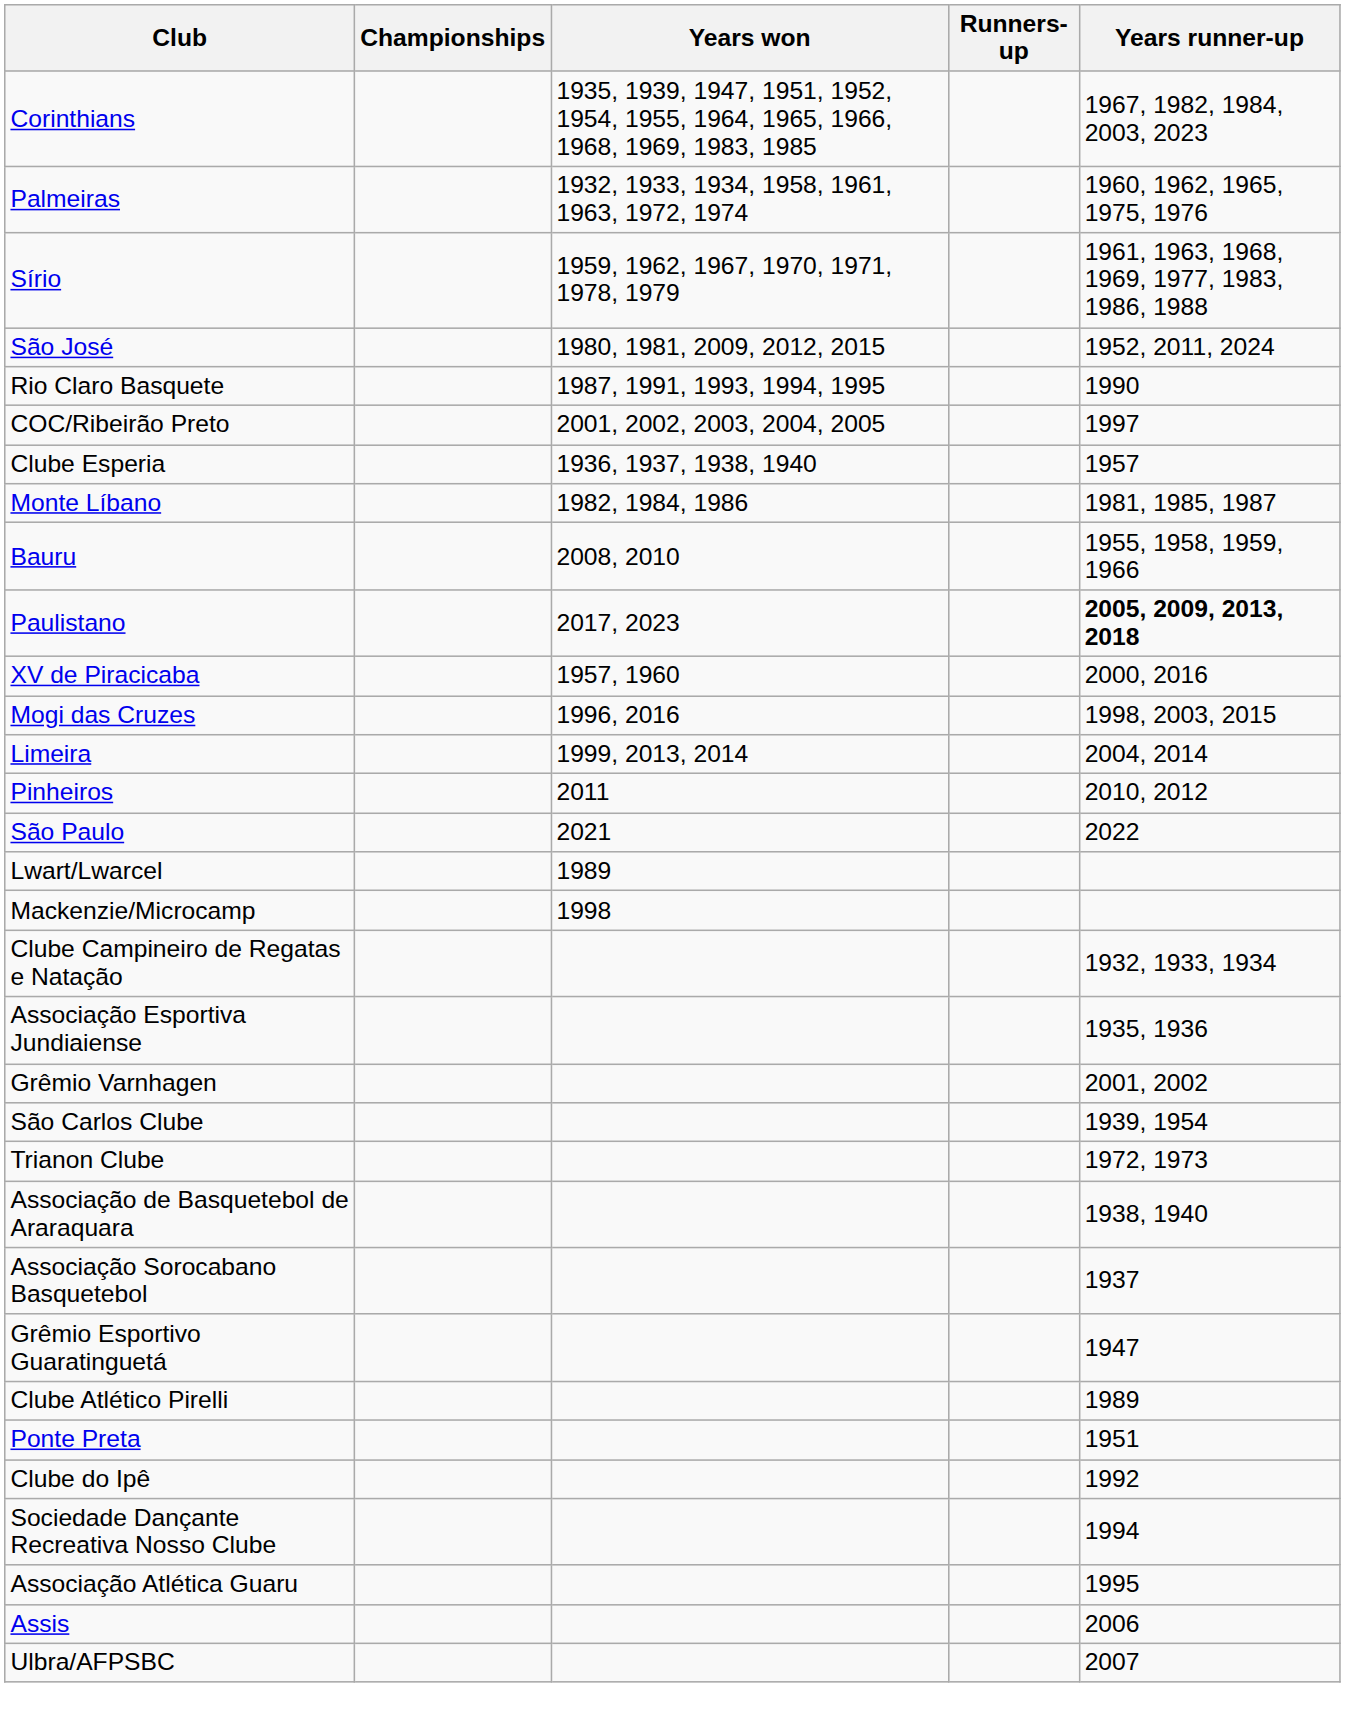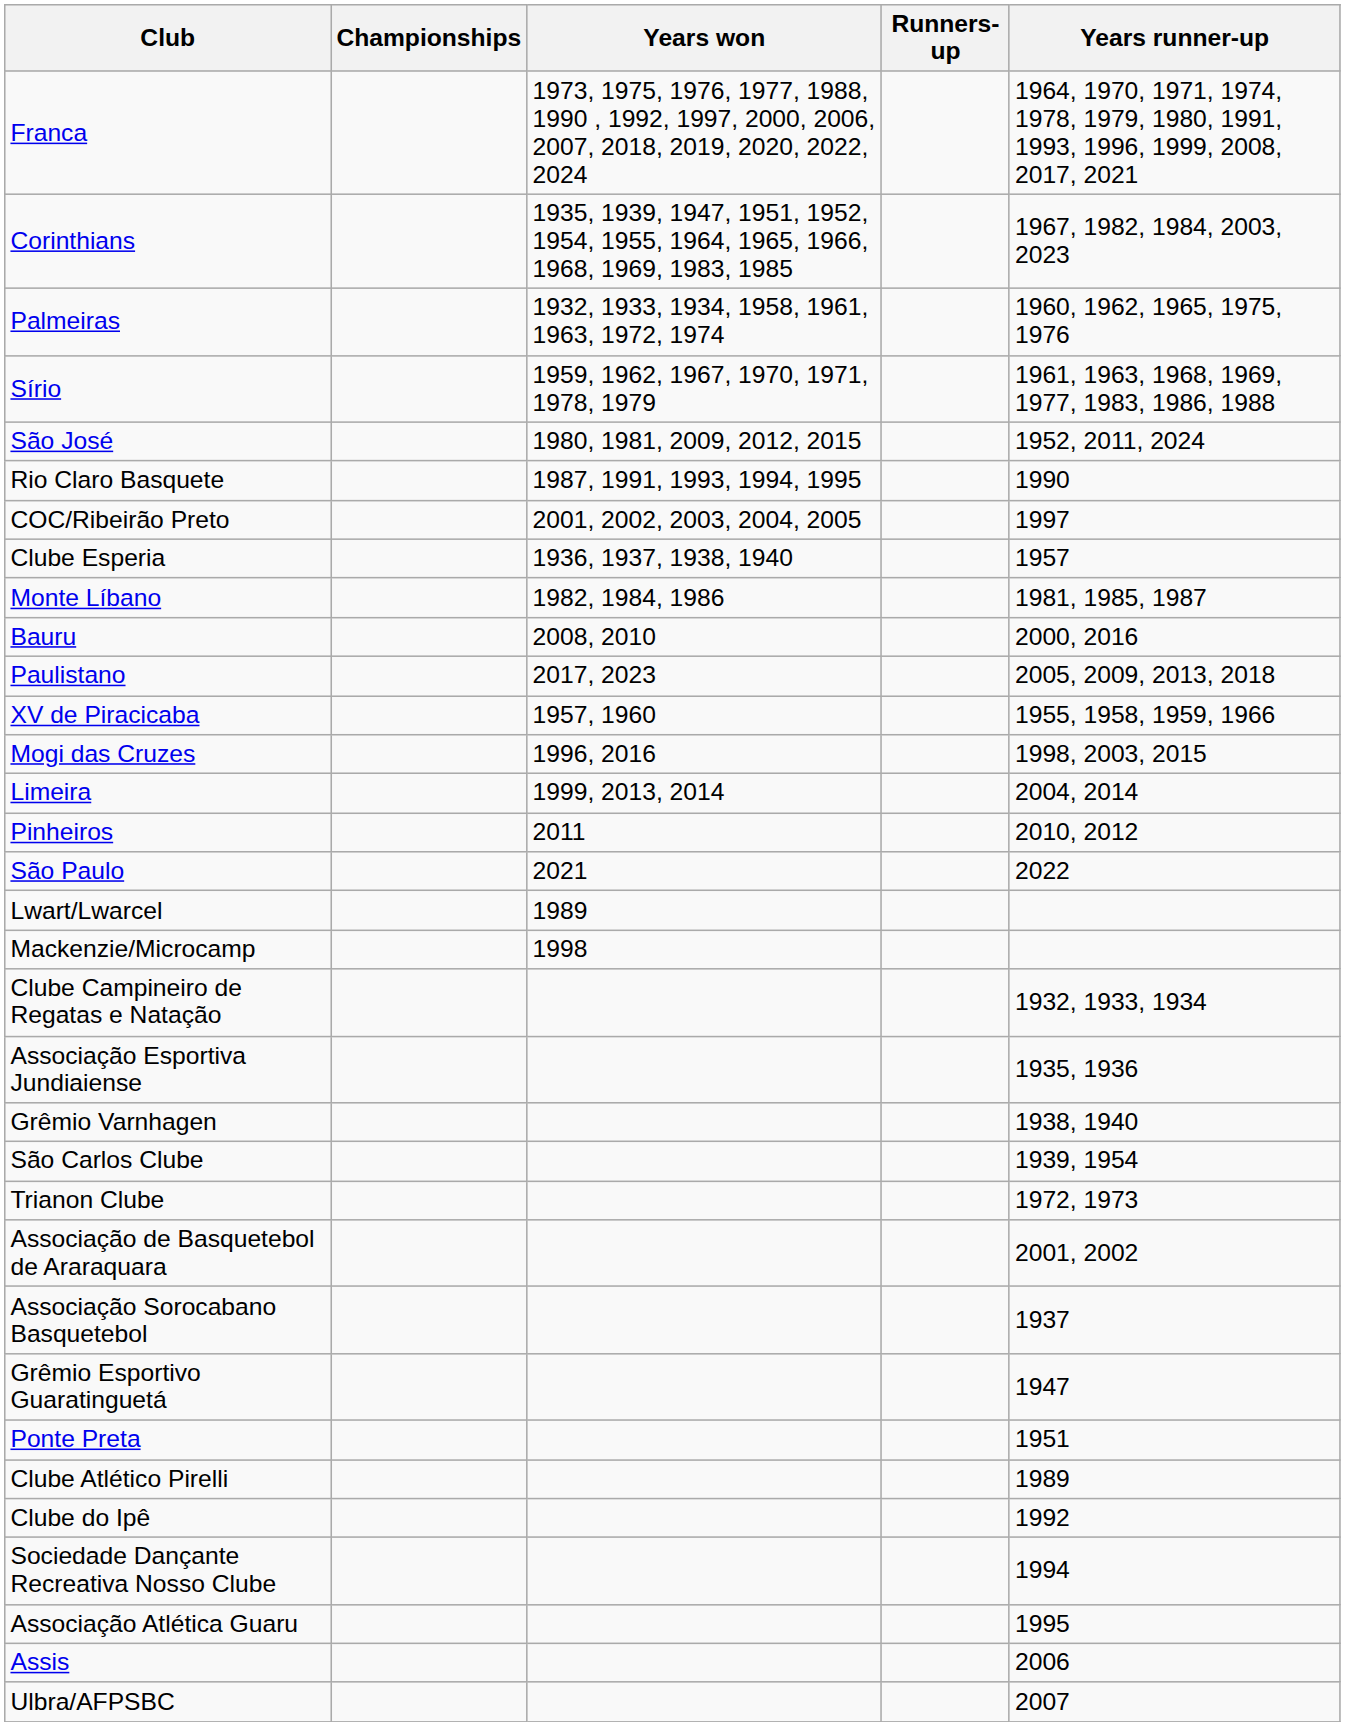+ row: Franca | 1973, 1975, 1976, 1977, 1988, 1990 , 1992, 1997, 2000, 2006, 2007, 2018, 2019, 2020, 2022, 2024 | 1964, 1970, 1971, 1974, 1978, 1979, 1980, 1991, 1993, 1996, 1999, 2008, 2017, 2021
Bauru | Years runner-up: 1955, 1958, 1959, 1966 -> 2000, 2016
Paulistano | Years runner-up: bold -> normal
XV de Piracicaba | Years runner-up: 2000, 2016 -> 1955, 1958, 1959, 1966
Grêmio Varnhagen | Years runner-up: 2001, 2002 -> 1938, 1940
Associação de Basquetebol de Araraquara | Years runner-up: 1938, 1940 -> 2001, 2002
rows swapped: Ponte Preta <-> Clube Atlético Pirelli
